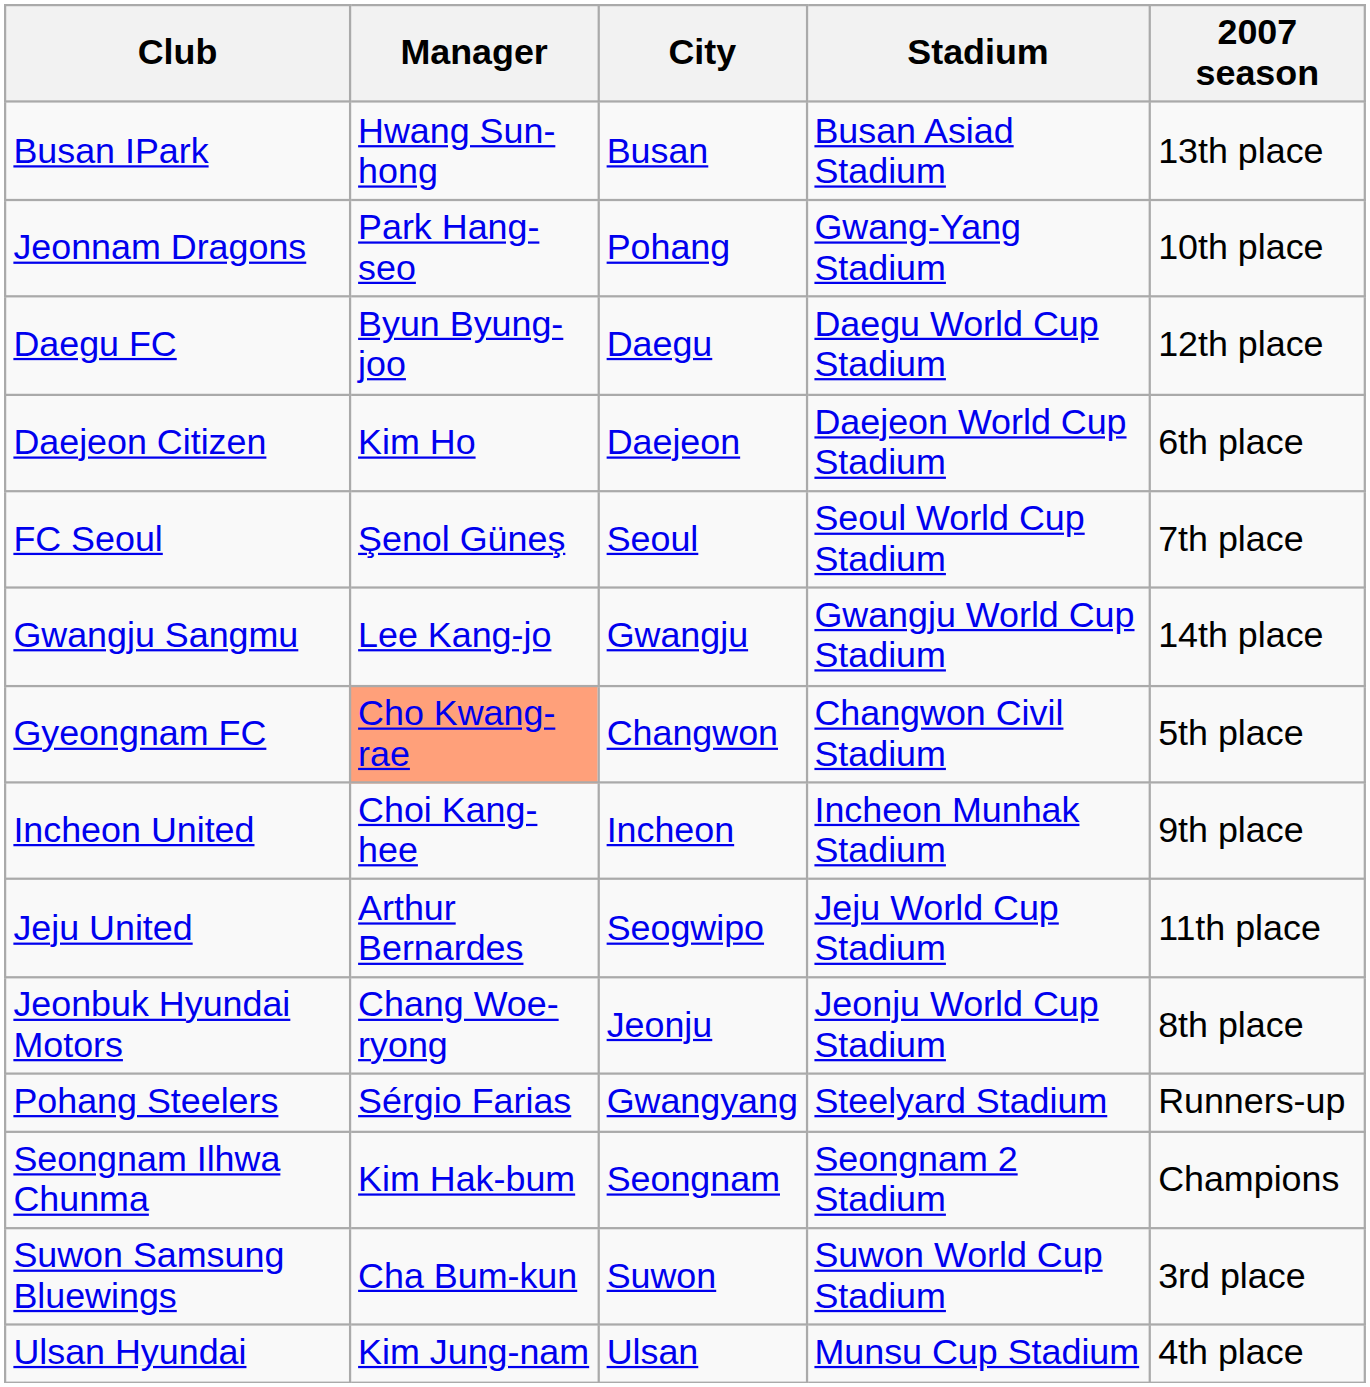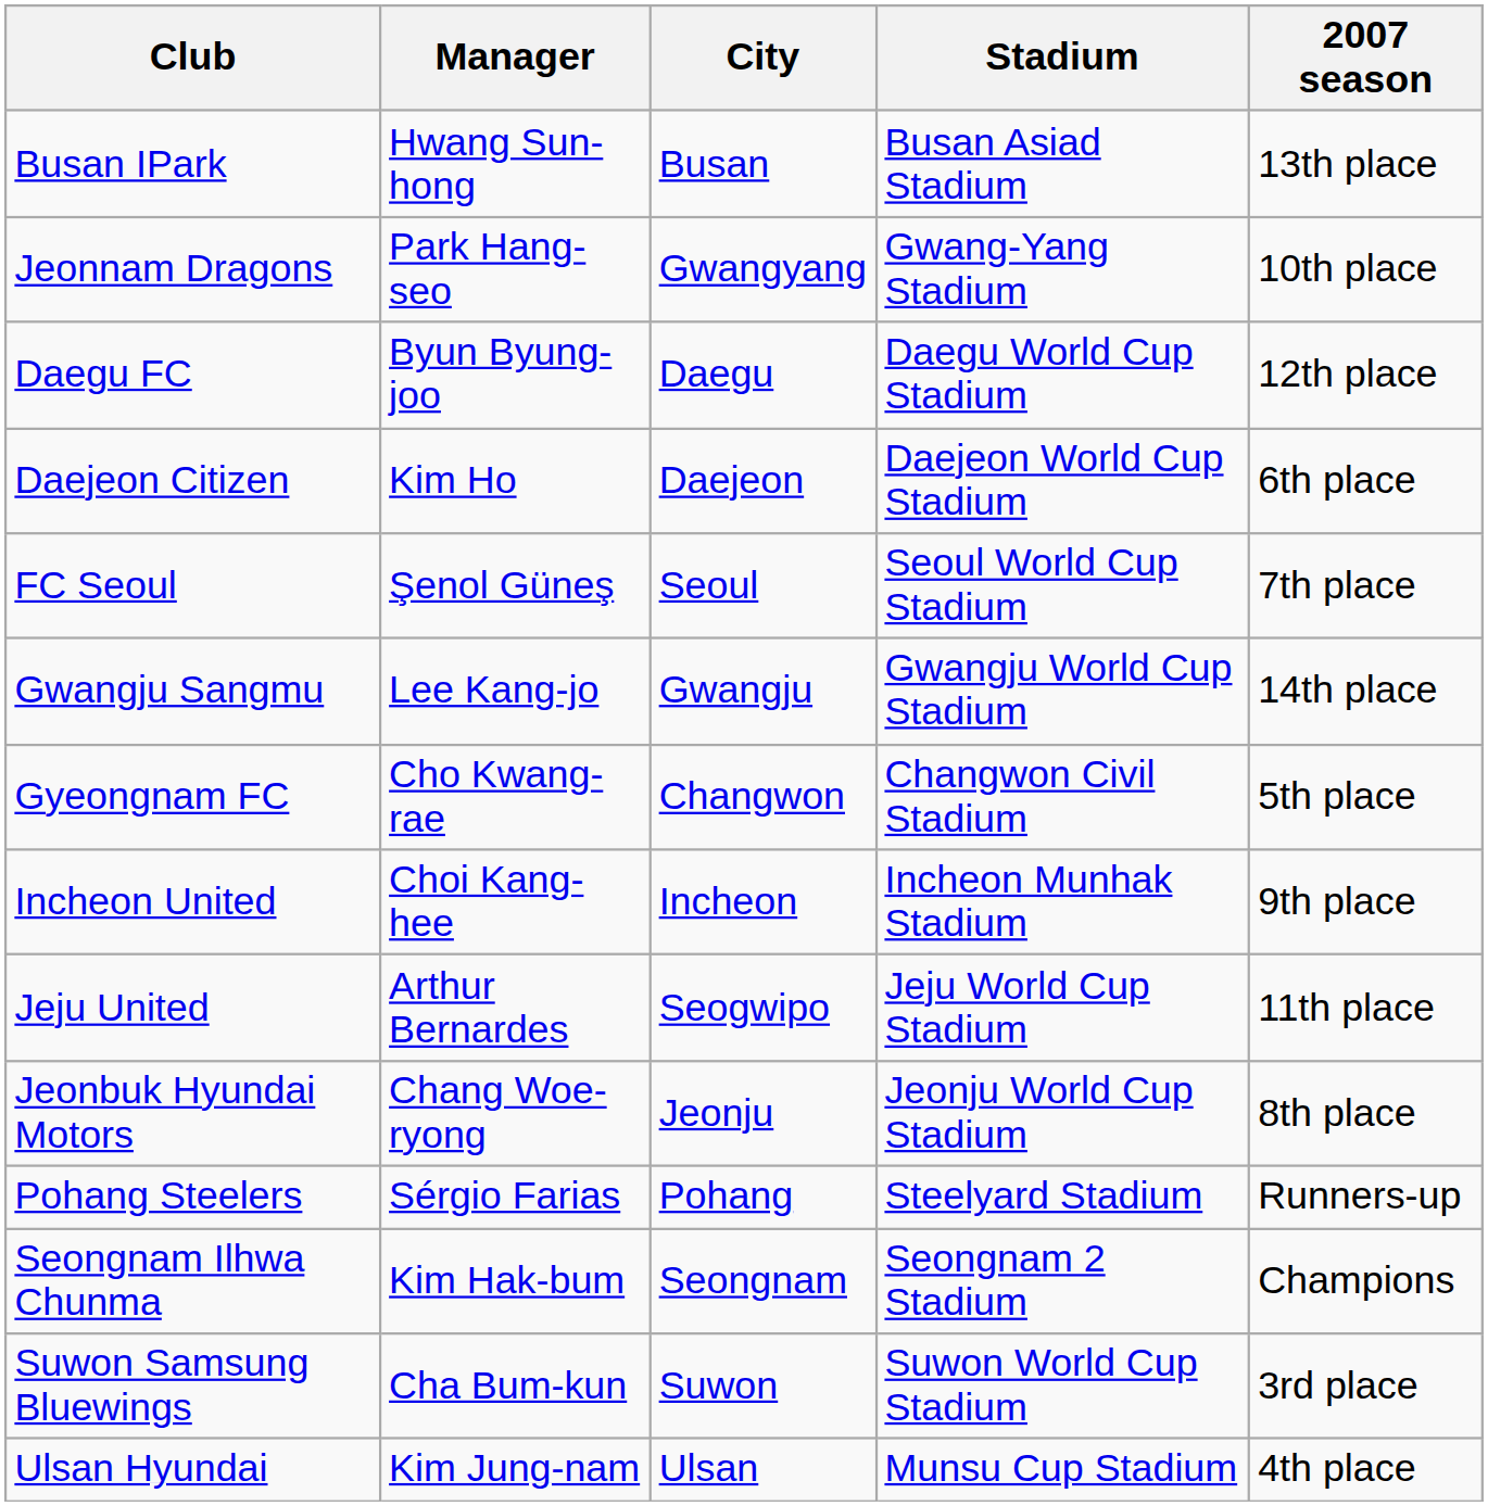Jeonnam Dragons | City: Pohang -> Gwangyang
Gyeongnam FC | Manager: lightsalmon background -> no background
Pohang Steelers | City: Gwangyang -> Pohang
